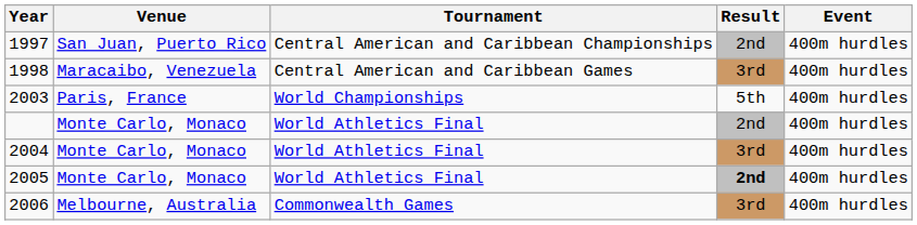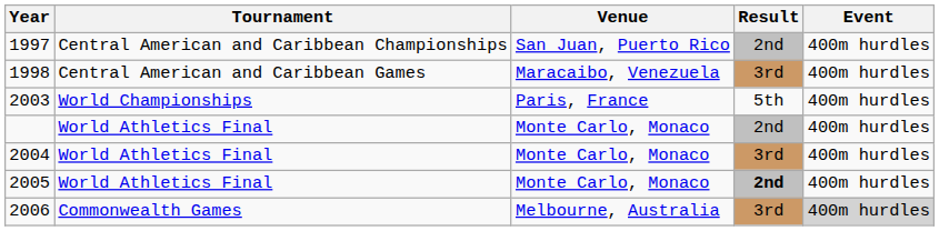columns swapped: Tournament <-> Venue
2006 | Event: no background -> lightgrey background
